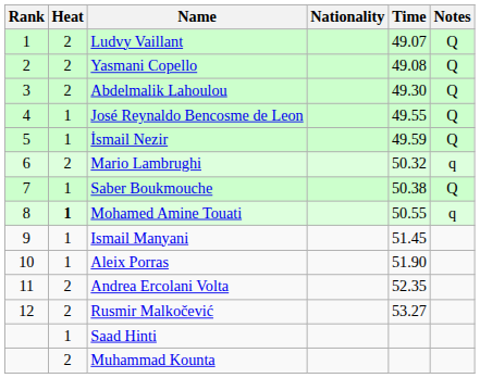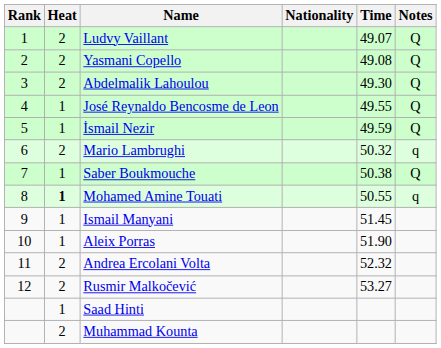Andrea Ercolani Volta | Time: 52.35 -> 52.32
